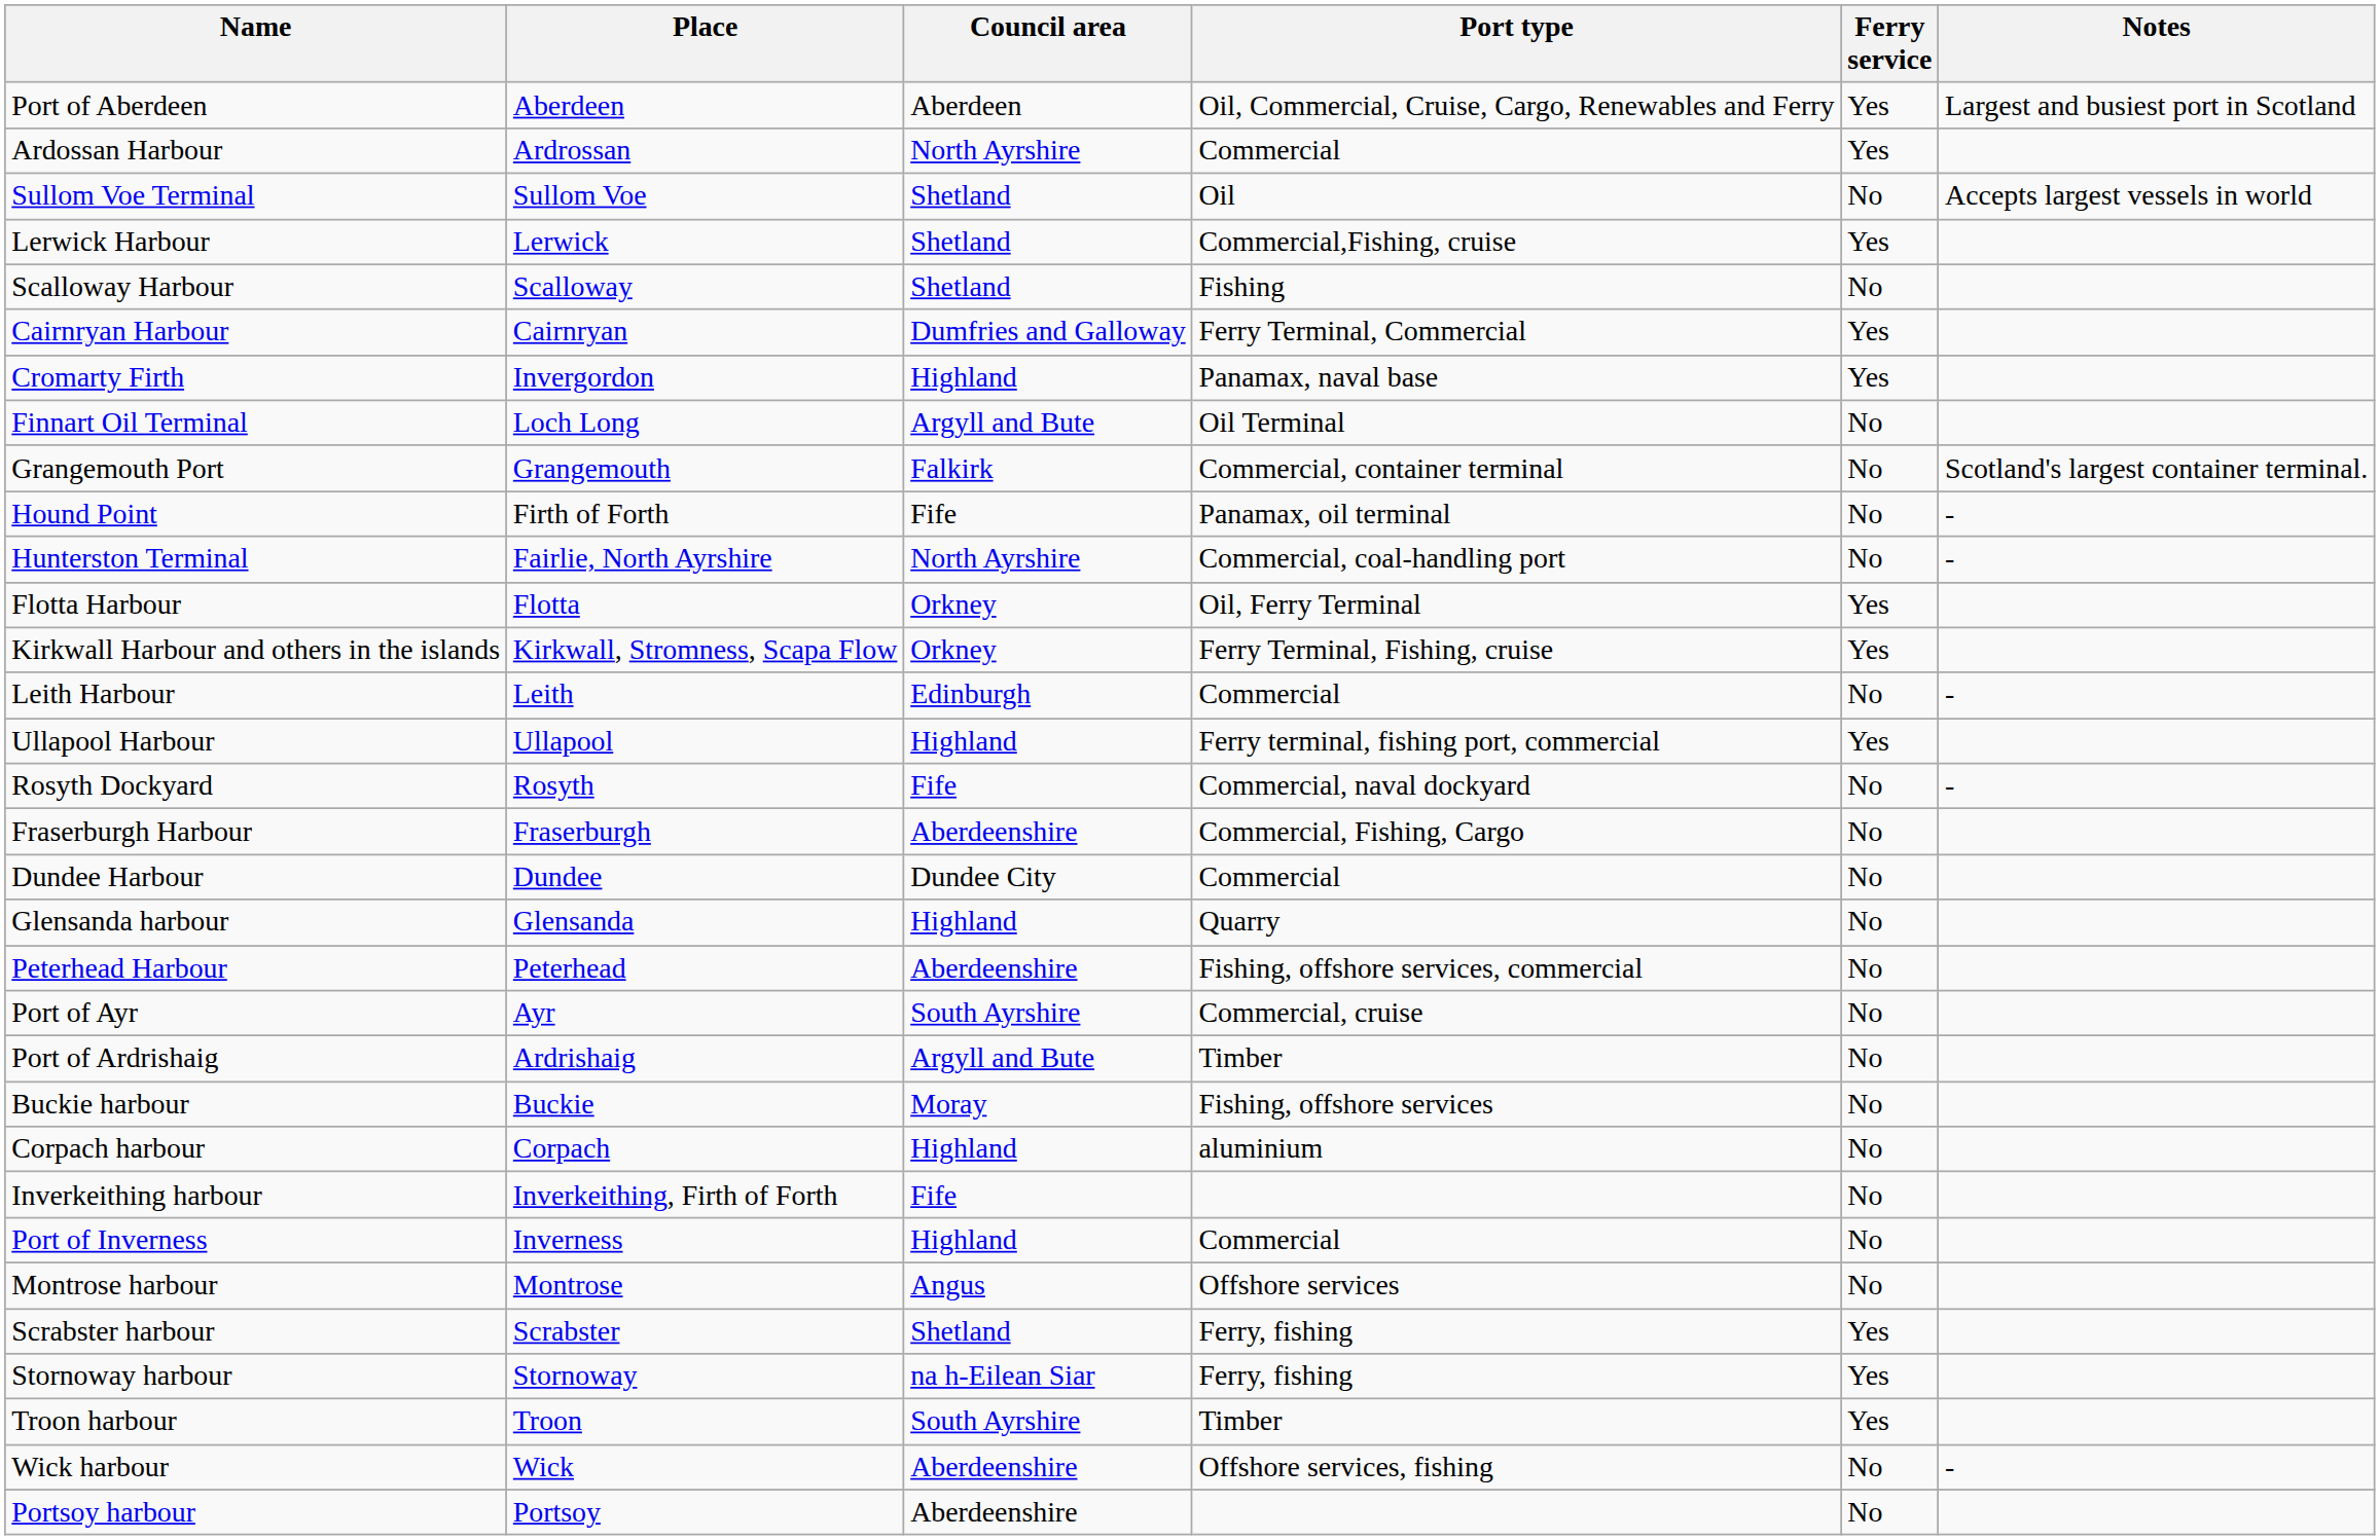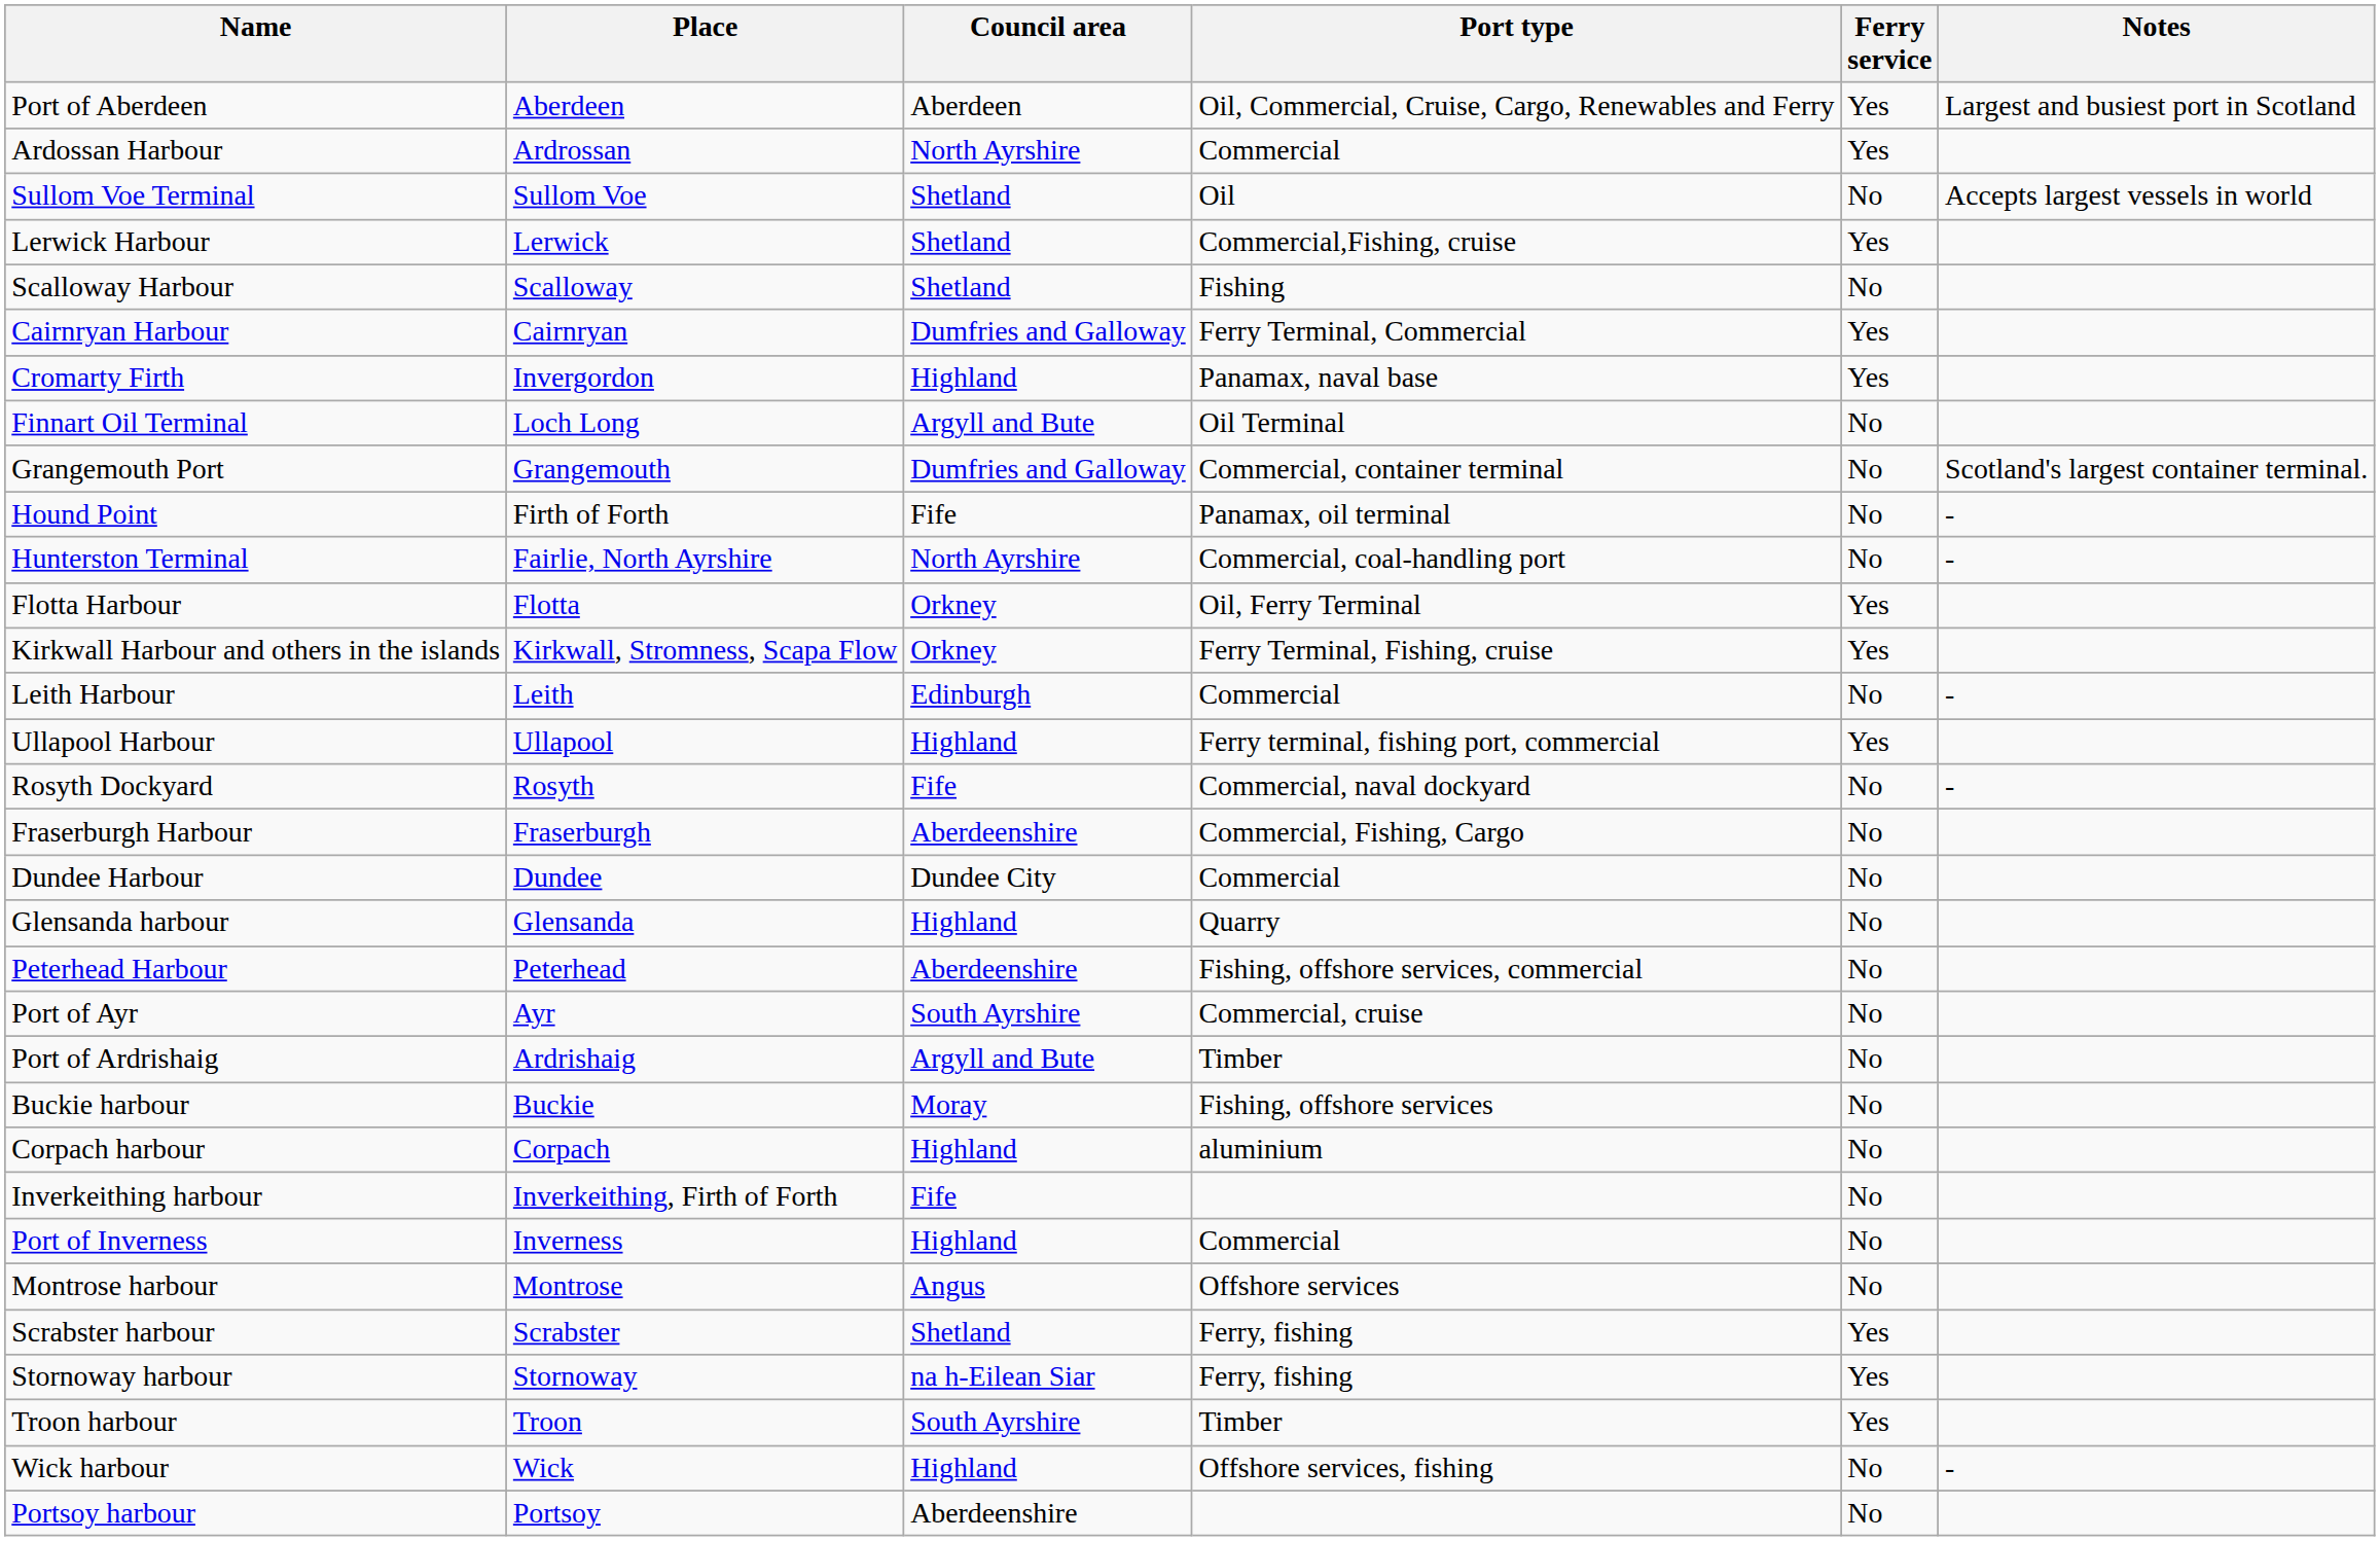Grangemouth Port | Council area: Falkirk -> Dumfries and Galloway
Wick harbour | Council area: Aberdeenshire -> Highland
